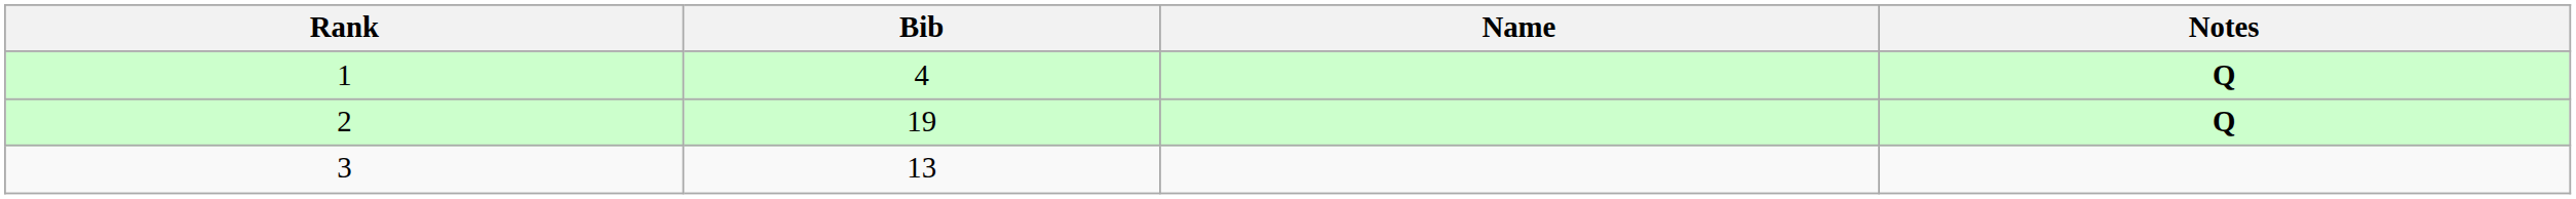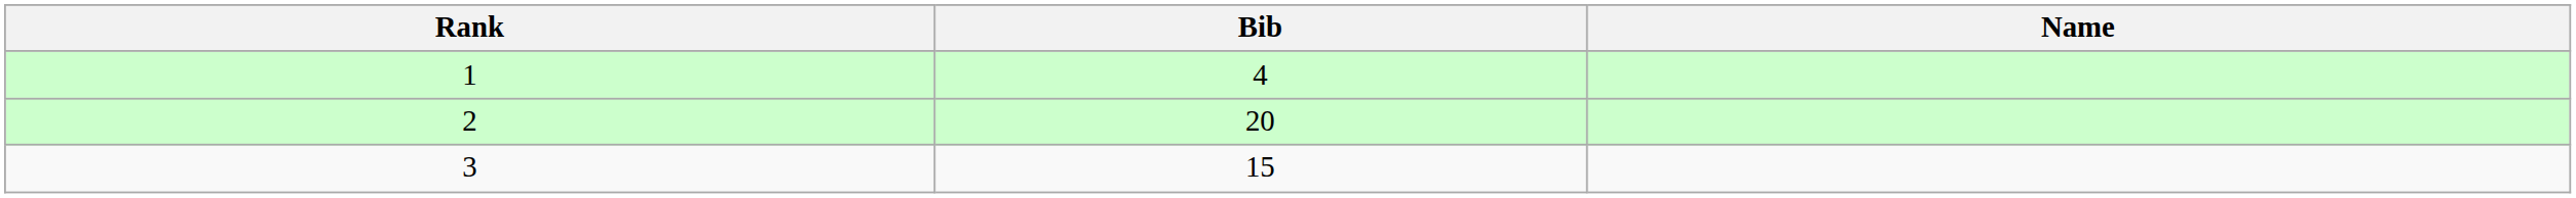- column: Notes | Q | Q
2 | Bib: 19 -> 20
3 | Bib: 13 -> 15
